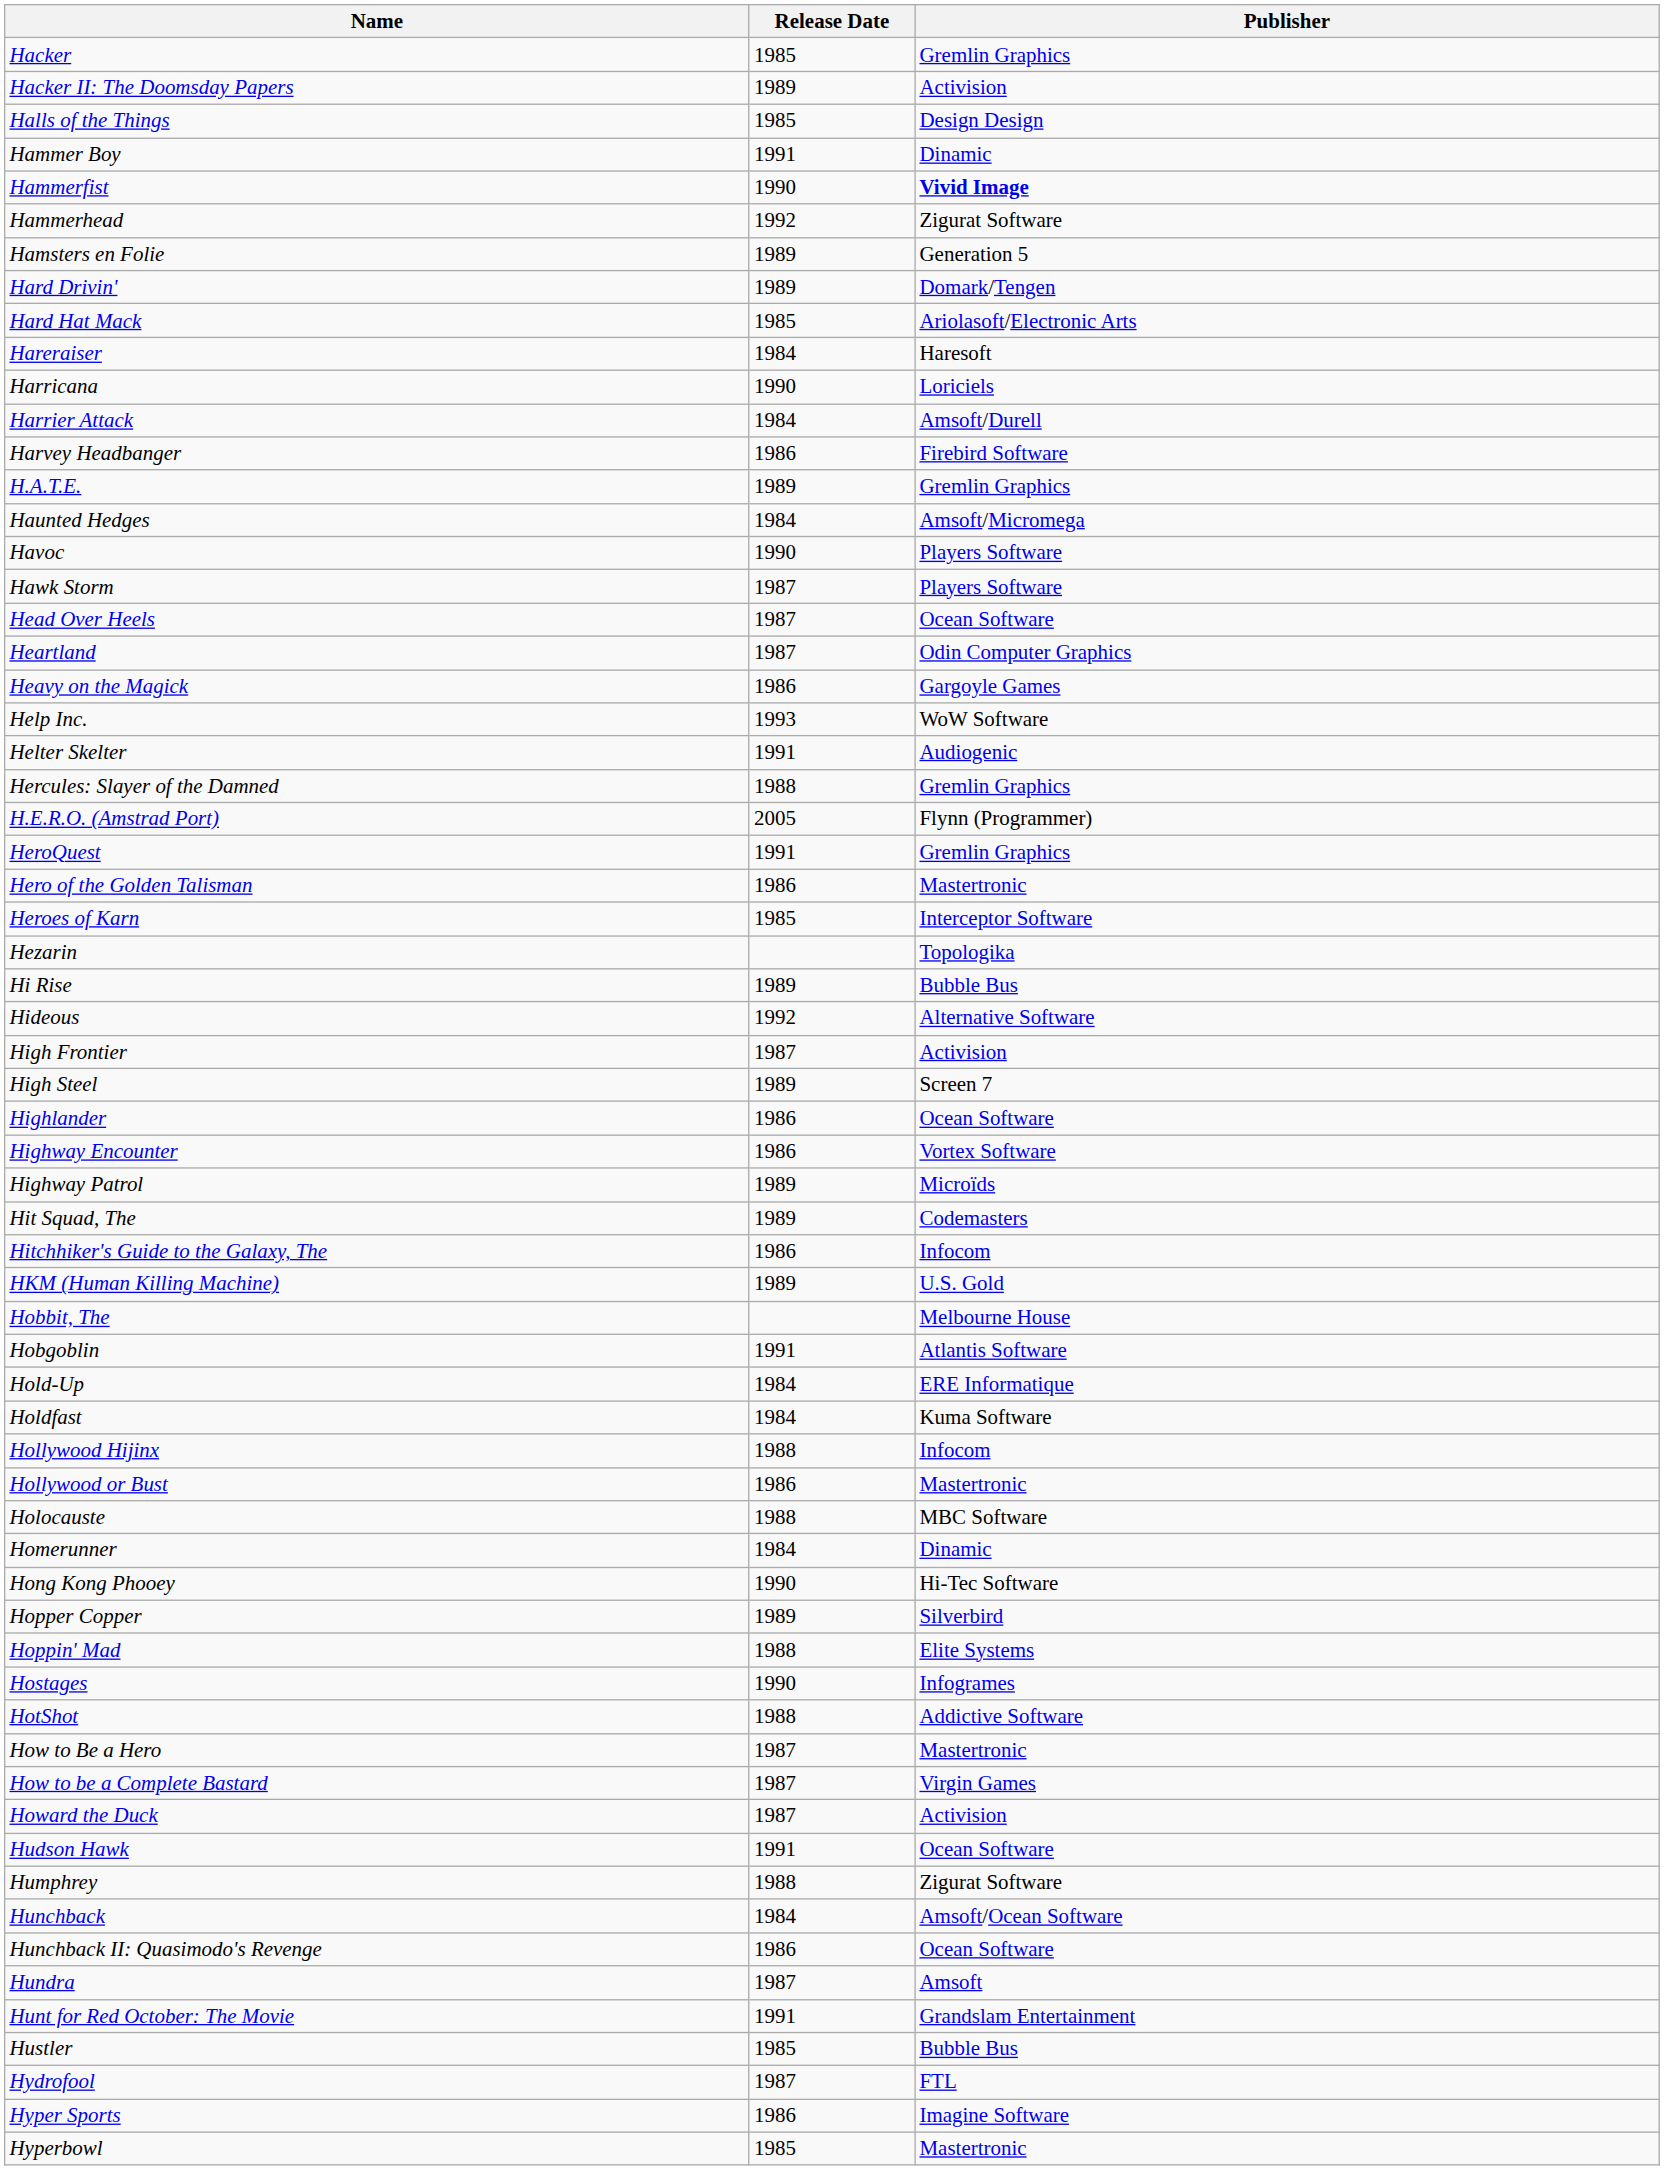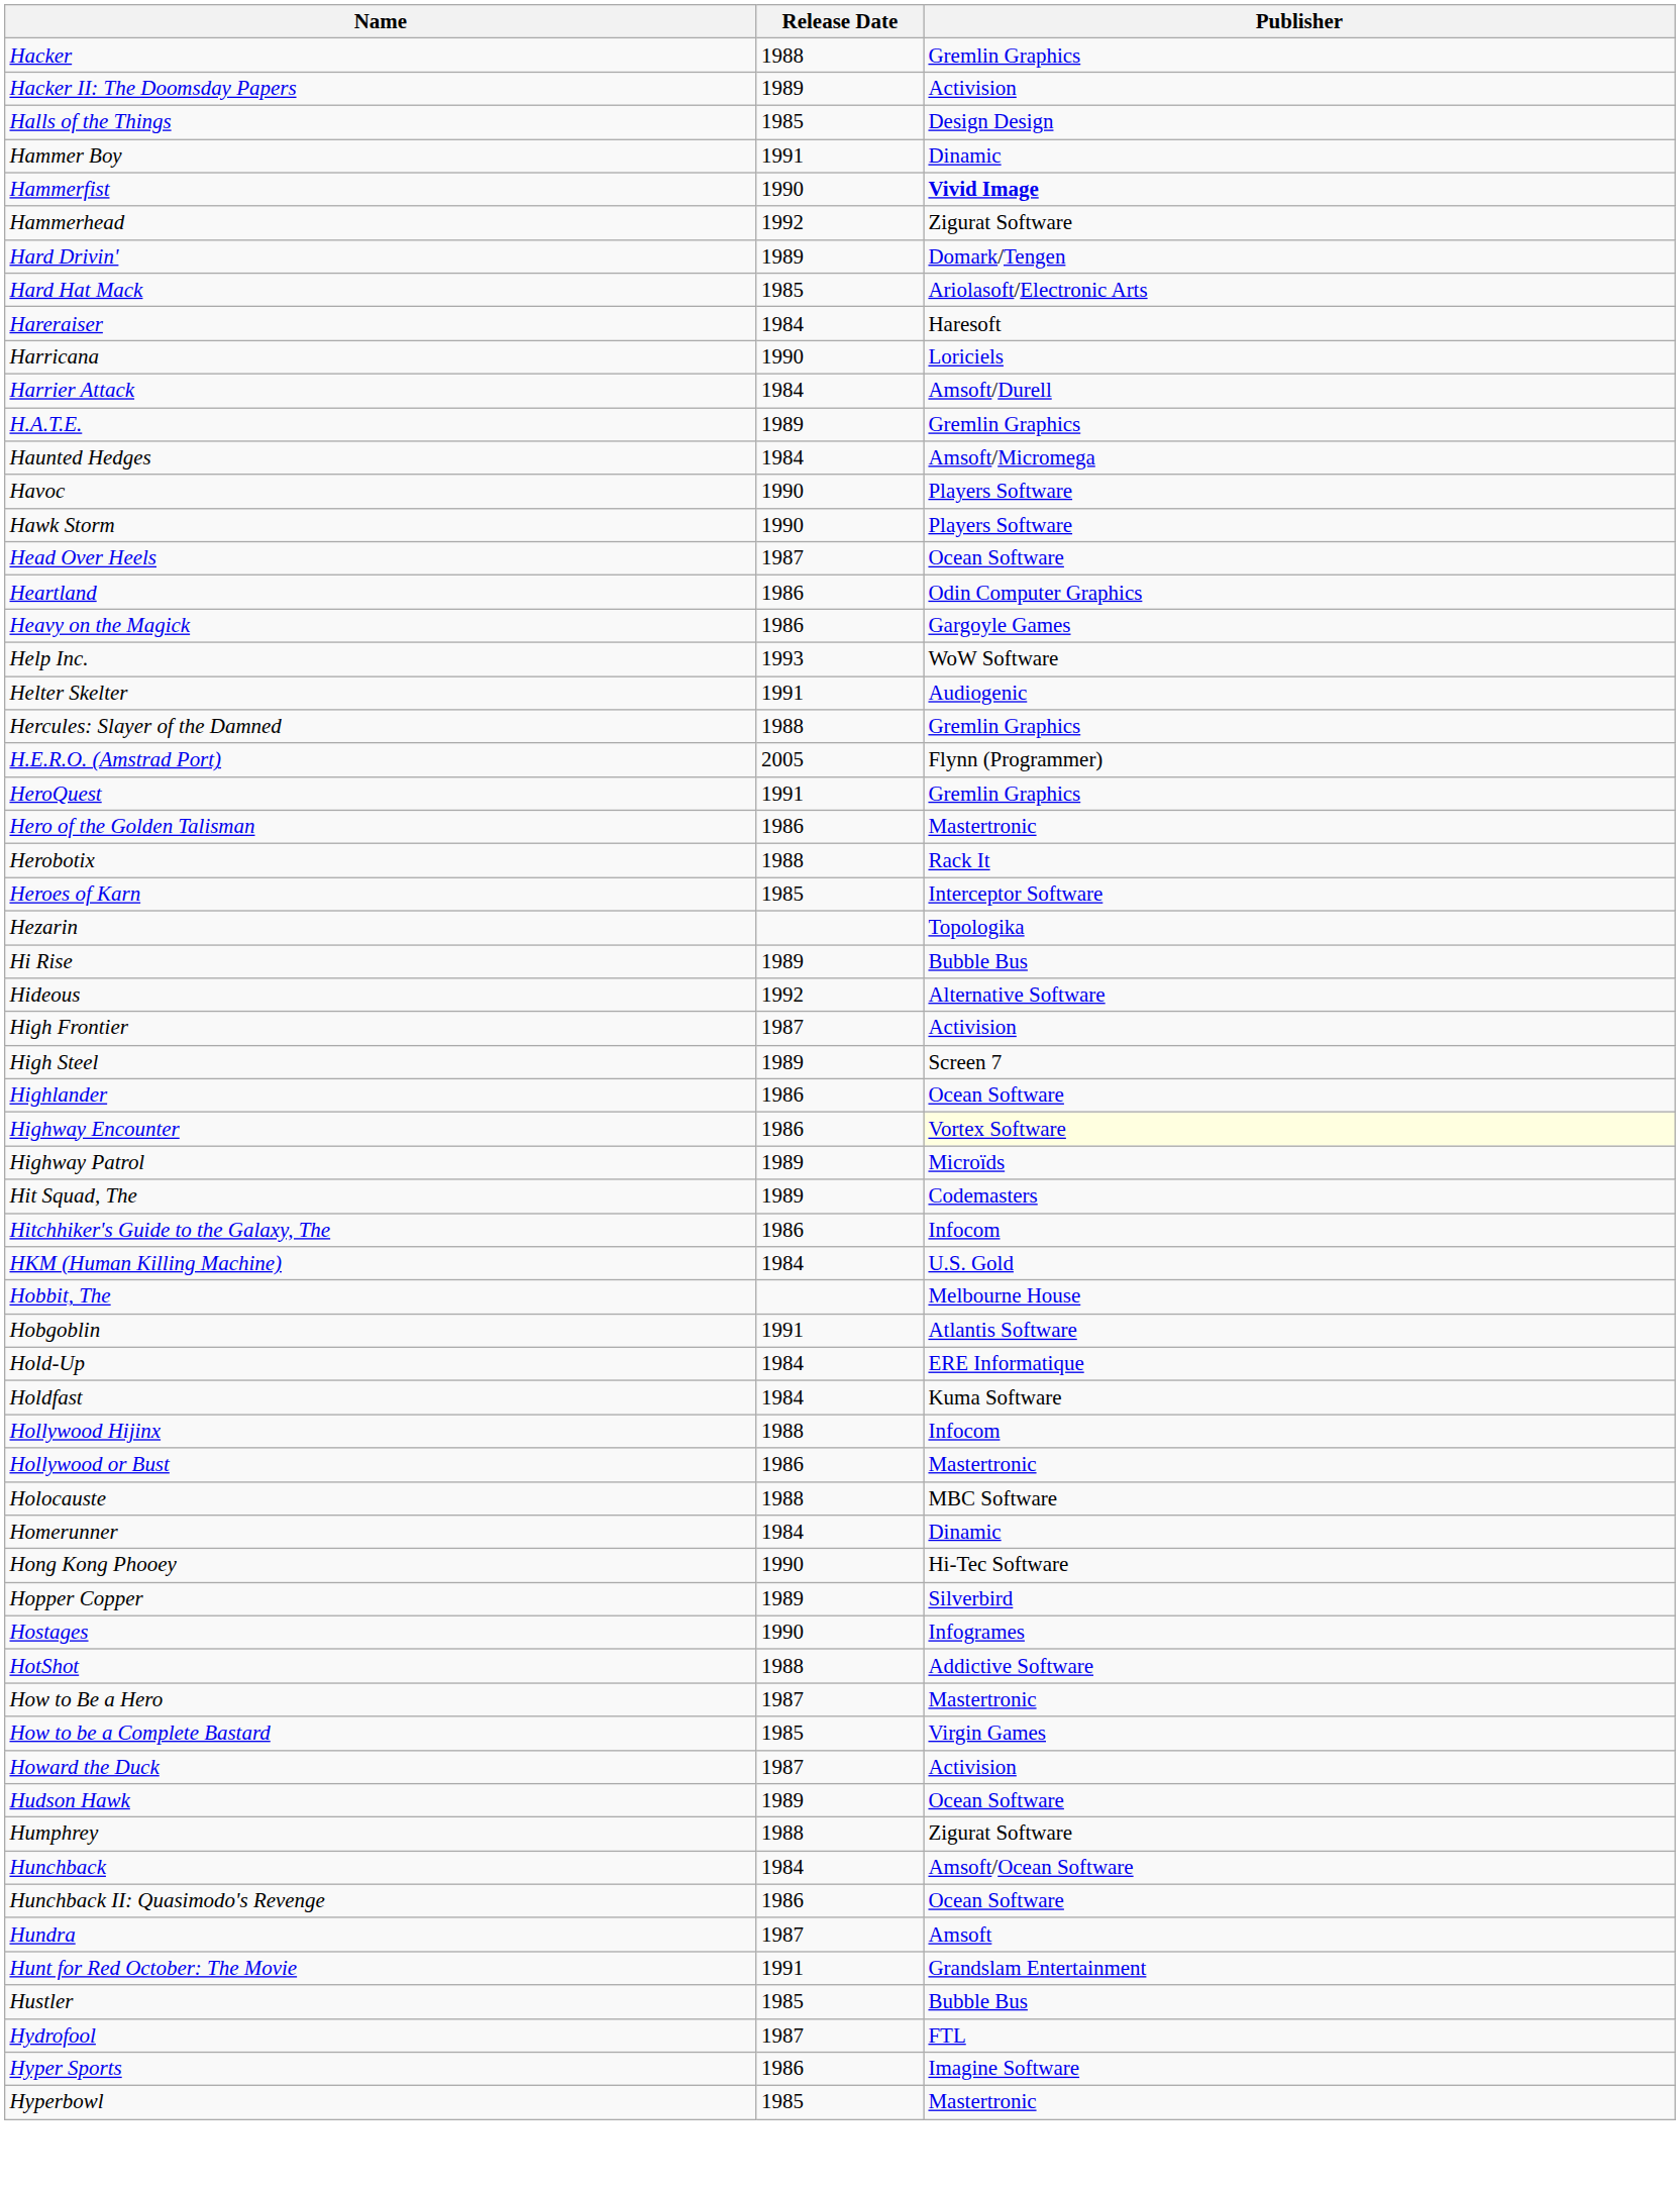Hacker | Release Date: 1985 -> 1988
- row: Hamsters en Folie | 1989 | Generation 5
- row: Harvey Headbanger | 1986 | Firebird Software
Hawk Storm | Release Date: 1987 -> 1990
Heartland | Release Date: 1987 -> 1986
+ row: Herobotix | 1988 | Rack It
Highway Encounter | Publisher: no background -> lightyellow background
HKM (Human Killing Machine) | Release Date: 1989 -> 1984
- row: Hoppin' Mad | 1988 | Elite Systems
How to be a Complete Bastard | Release Date: 1987 -> 1985
Hudson Hawk | Release Date: 1991 -> 1989
